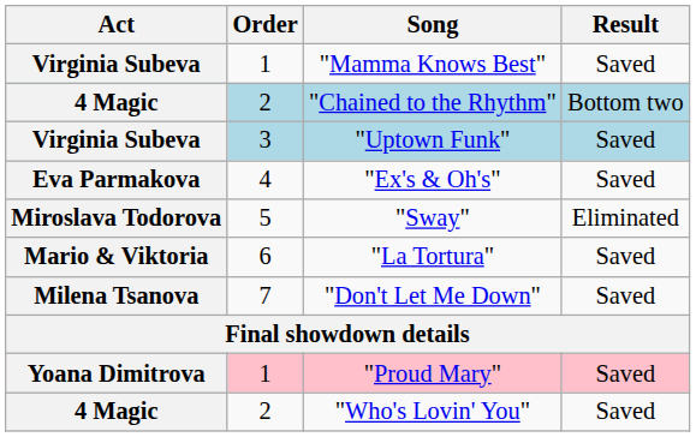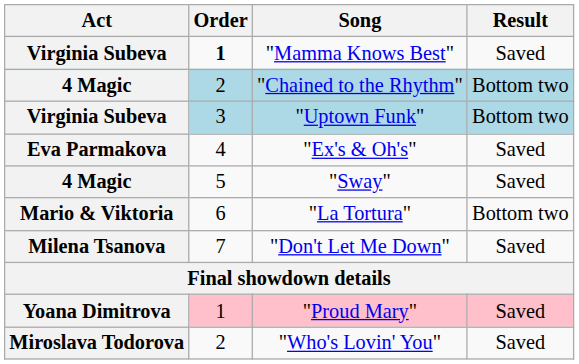"Mamma Knows Best" | Order: normal -> bold
"Uptown Funk" | Result: Saved -> Bottom two
"Sway" | Act: Miroslava Todorova -> 4 Magic
"Sway" | Result: Eliminated -> Saved
"La Tortura" | Result: Saved -> Bottom two
"Who's Lovin' You" | Act: 4 Magic -> Miroslava Todorova
